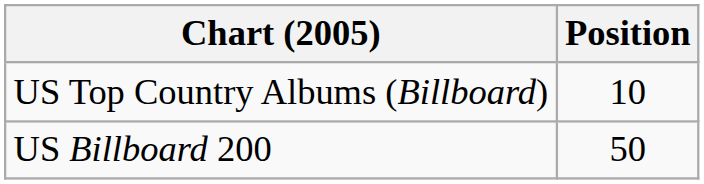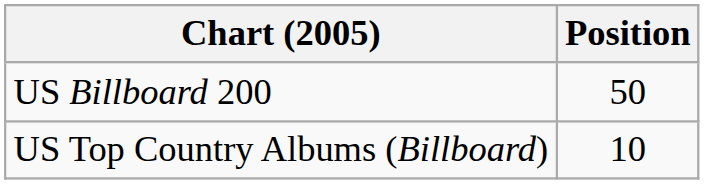rows swapped: US Billboard 200 <-> US Top Country Albums (Billboard)
